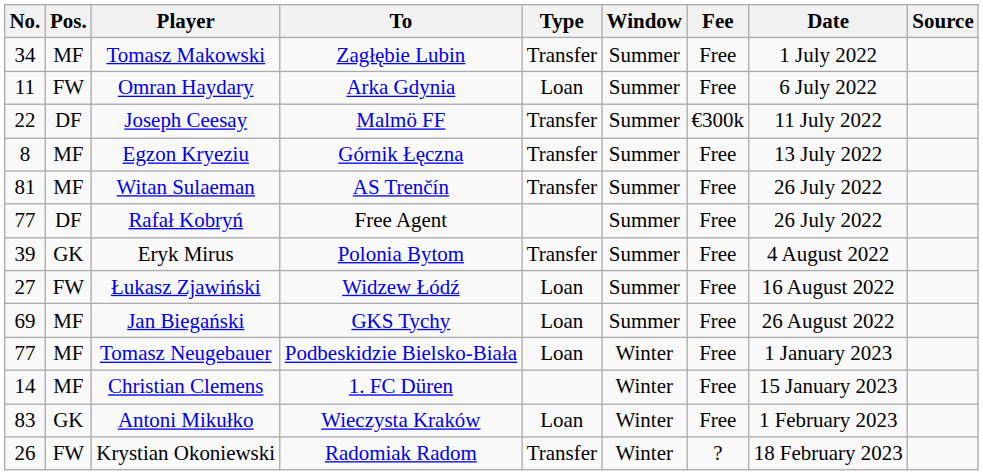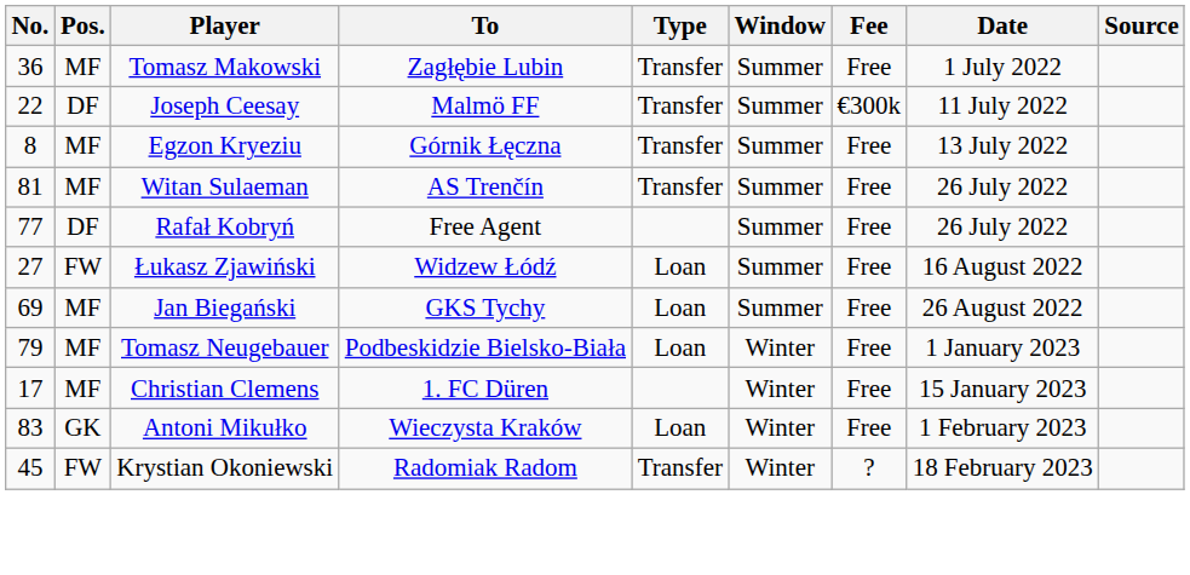Tomasz Makowski | No.: 34 -> 36
- row: 11 | FW | Omran Haydary | Arka Gdynia | Loan | Summer | Free | 6 July 2022
- row: 39 | GK | Eryk Mirus | Polonia Bytom | Transfer | Summer | Free | 4 August 2022
Tomasz Neugebauer | No.: 77 -> 79
Christian Clemens | No.: 14 -> 17
Krystian Okoniewski | No.: 26 -> 45
